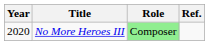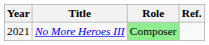No More Heroes III | Year: 2020 -> 2021
